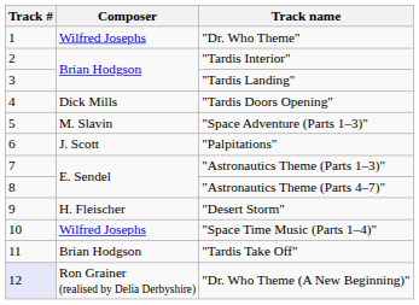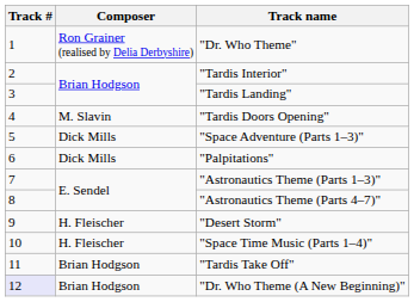"Dr. Who Theme" | Composer: Wilfred Josephs -> Ron Grainer (realised by Delia Derbyshire)
"Tardis Doors Opening" | Composer: Dick Mills -> M. Slavin
"Space Adventure (Parts 1–3)" | Composer: M. Slavin -> Dick Mills
"Palpitations" | Composer: J. Scott -> Dick Mills
"Space Time Music (Parts 1–4)" | Composer: Wilfred Josephs -> H. Fleischer
"Dr. Who Theme (A New Beginning)" | Composer: Ron Grainer (realised by Delia Derbyshire) -> Brian Hodgson
